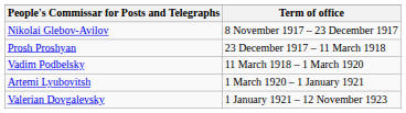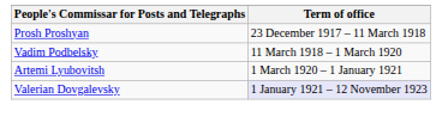- row: Nikolai Glebov-Avilov | 8 November 1917 – 23 December 1917
Valerian Dovgalevsky | Term of office: no background -> lavender background
